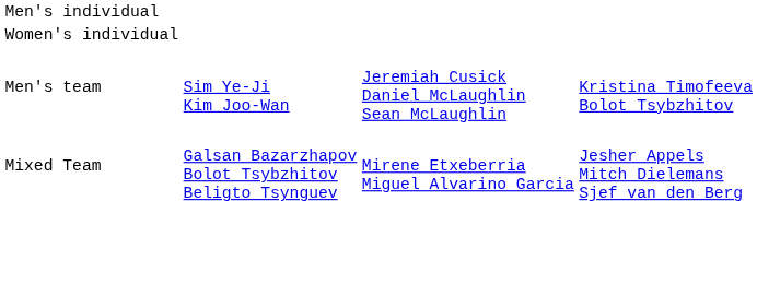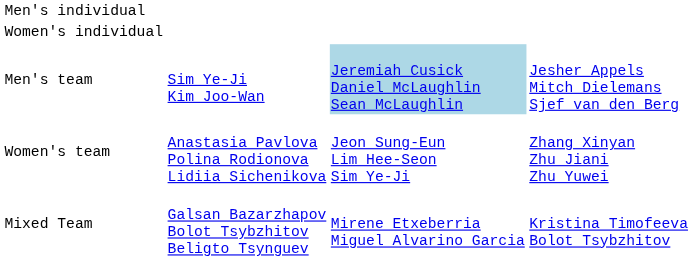Men's team | column 3: no background -> lightblue background
Men's team | column 4: Kristina Timofeeva Bolot Tsybzhitov -> Jesher Appels Mitch Dielemans Sjef van den Berg
+ row: Women's team | Anastasia Pavlova Polina Rodionova Lidiia Sichenikova | Jeon Sung-Eun Lim Hee-Seon Sim Ye-Ji | Zhang Xinyan Zhu Jiani Zhu Yuwei
Mixed Team | column 4: Jesher Appels Mitch Dielemans Sjef van den Berg -> Kristina Timofeeva Bolot Tsybzhitov
